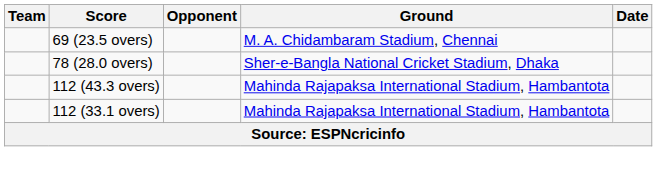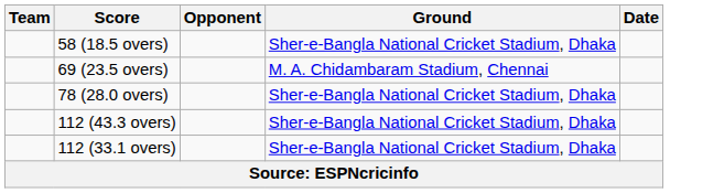+ row: 58 (18.5 overs) | Sher-e-Bangla National Cricket Stadium, Dhaka
112 (43.3 overs) | Ground: Mahinda Rajapaksa International Stadium, Hambantota -> Sher-e-Bangla National Cricket Stadium, Dhaka
112 (33.1 overs) | Ground: Mahinda Rajapaksa International Stadium, Hambantota -> Sher-e-Bangla National Cricket Stadium, Dhaka
